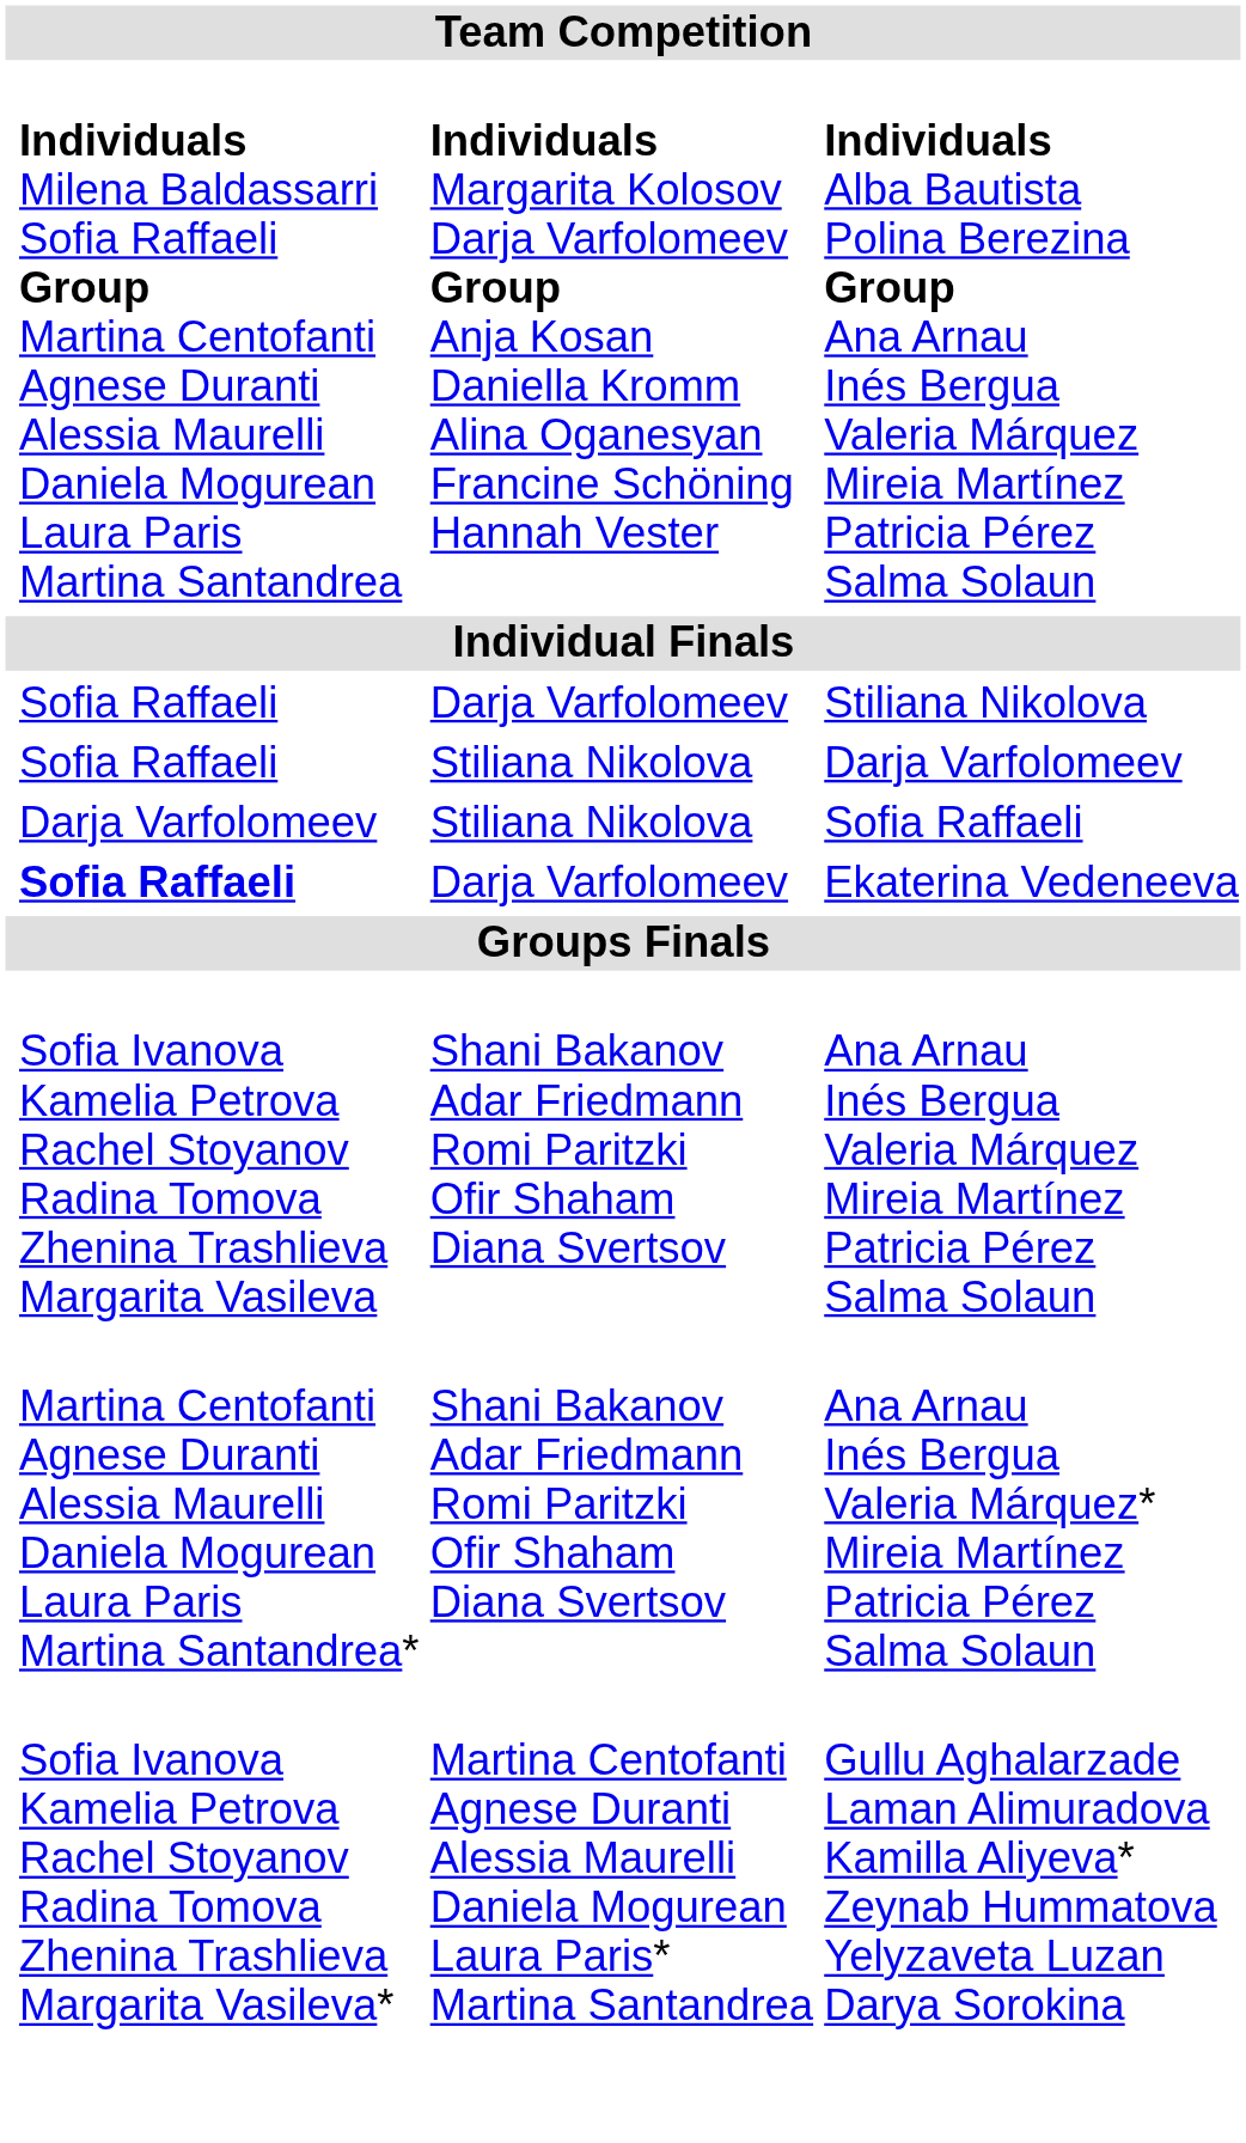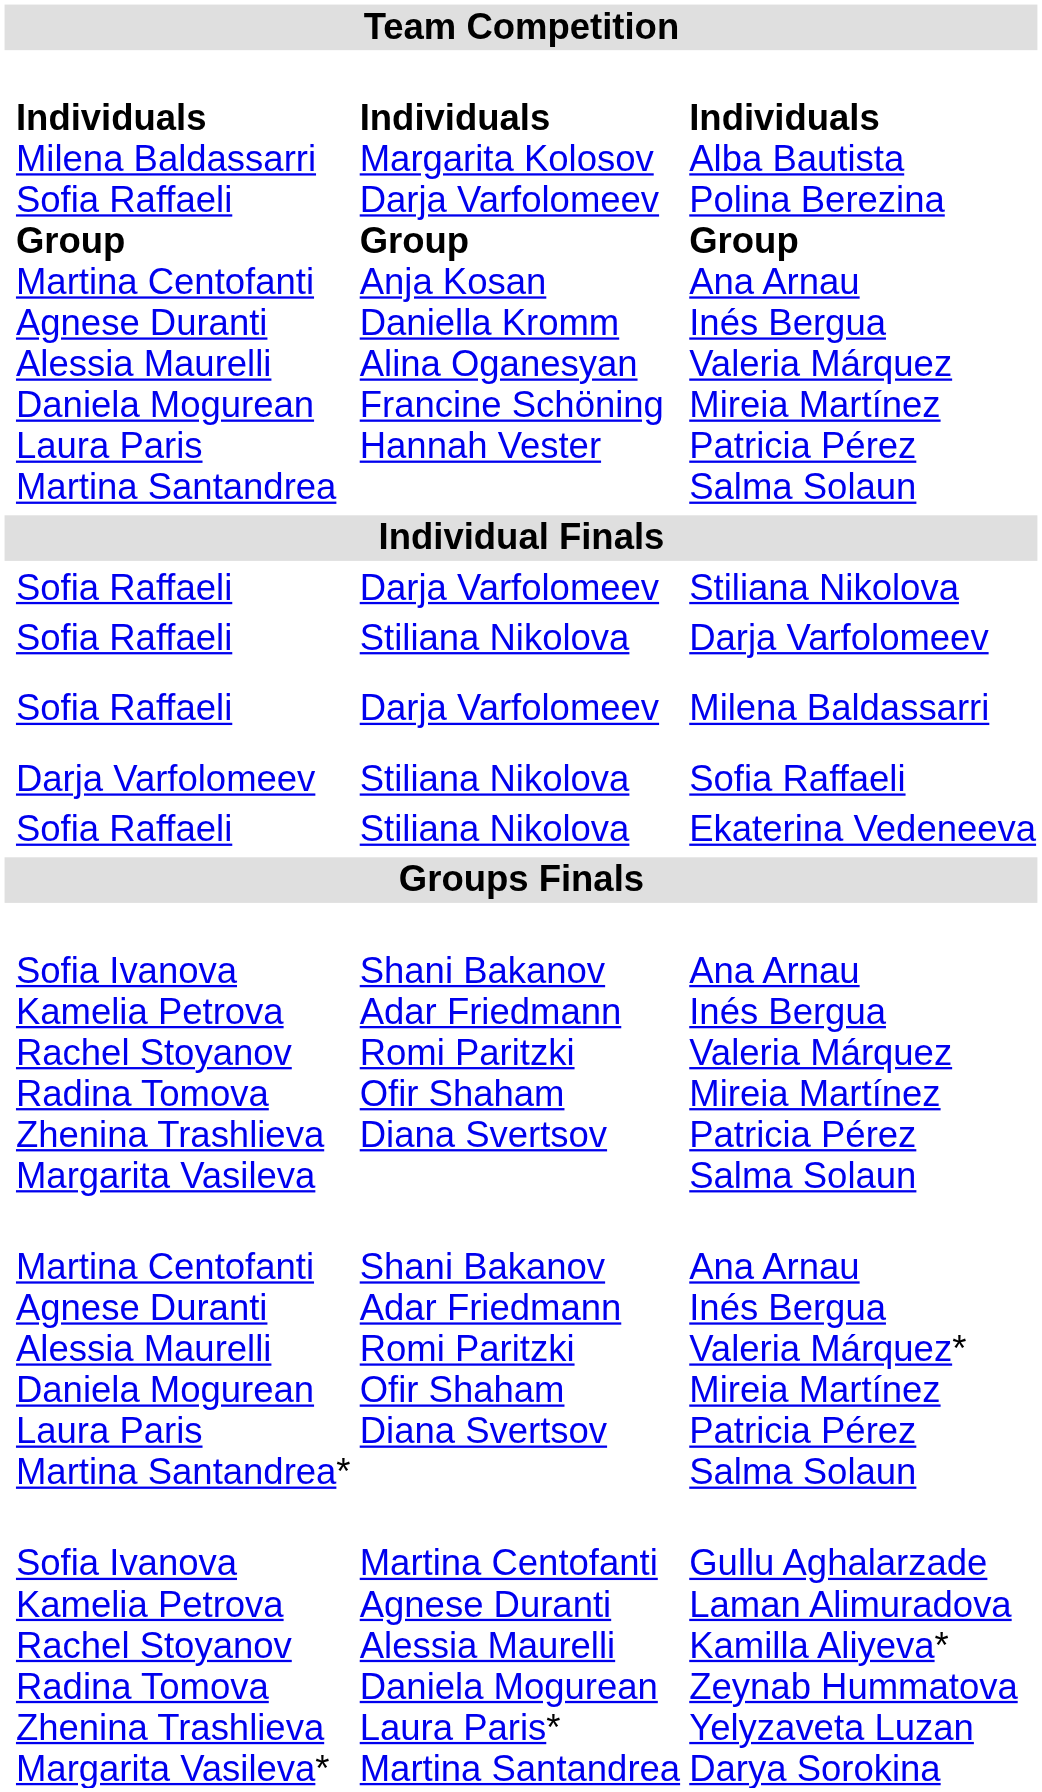+ row: Sofia Raffaeli | Darja Varfolomeev | Milena Baldassarri
Ekaterina Vedeneeva | column 2: bold -> normal
Ekaterina Vedeneeva | column 3: Darja Varfolomeev -> Stiliana Nikolova
